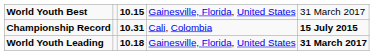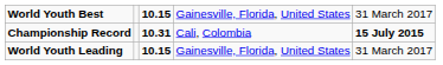World Youth Leading | column 3: 10.18 -> 10.15
World Youth Leading | column 5: bold -> normal
